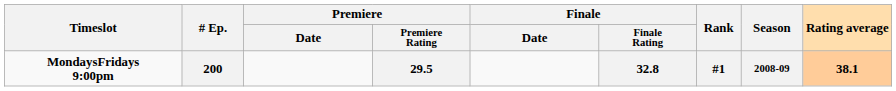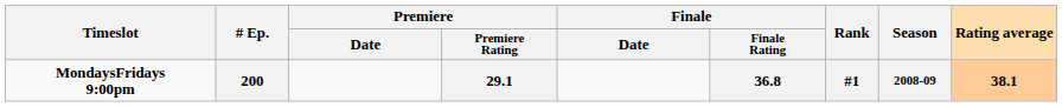200 | Premiere / Premiere Rating: 29.5 -> 29.1
200 | Finale / Finale Rating: 32.8 -> 36.8
